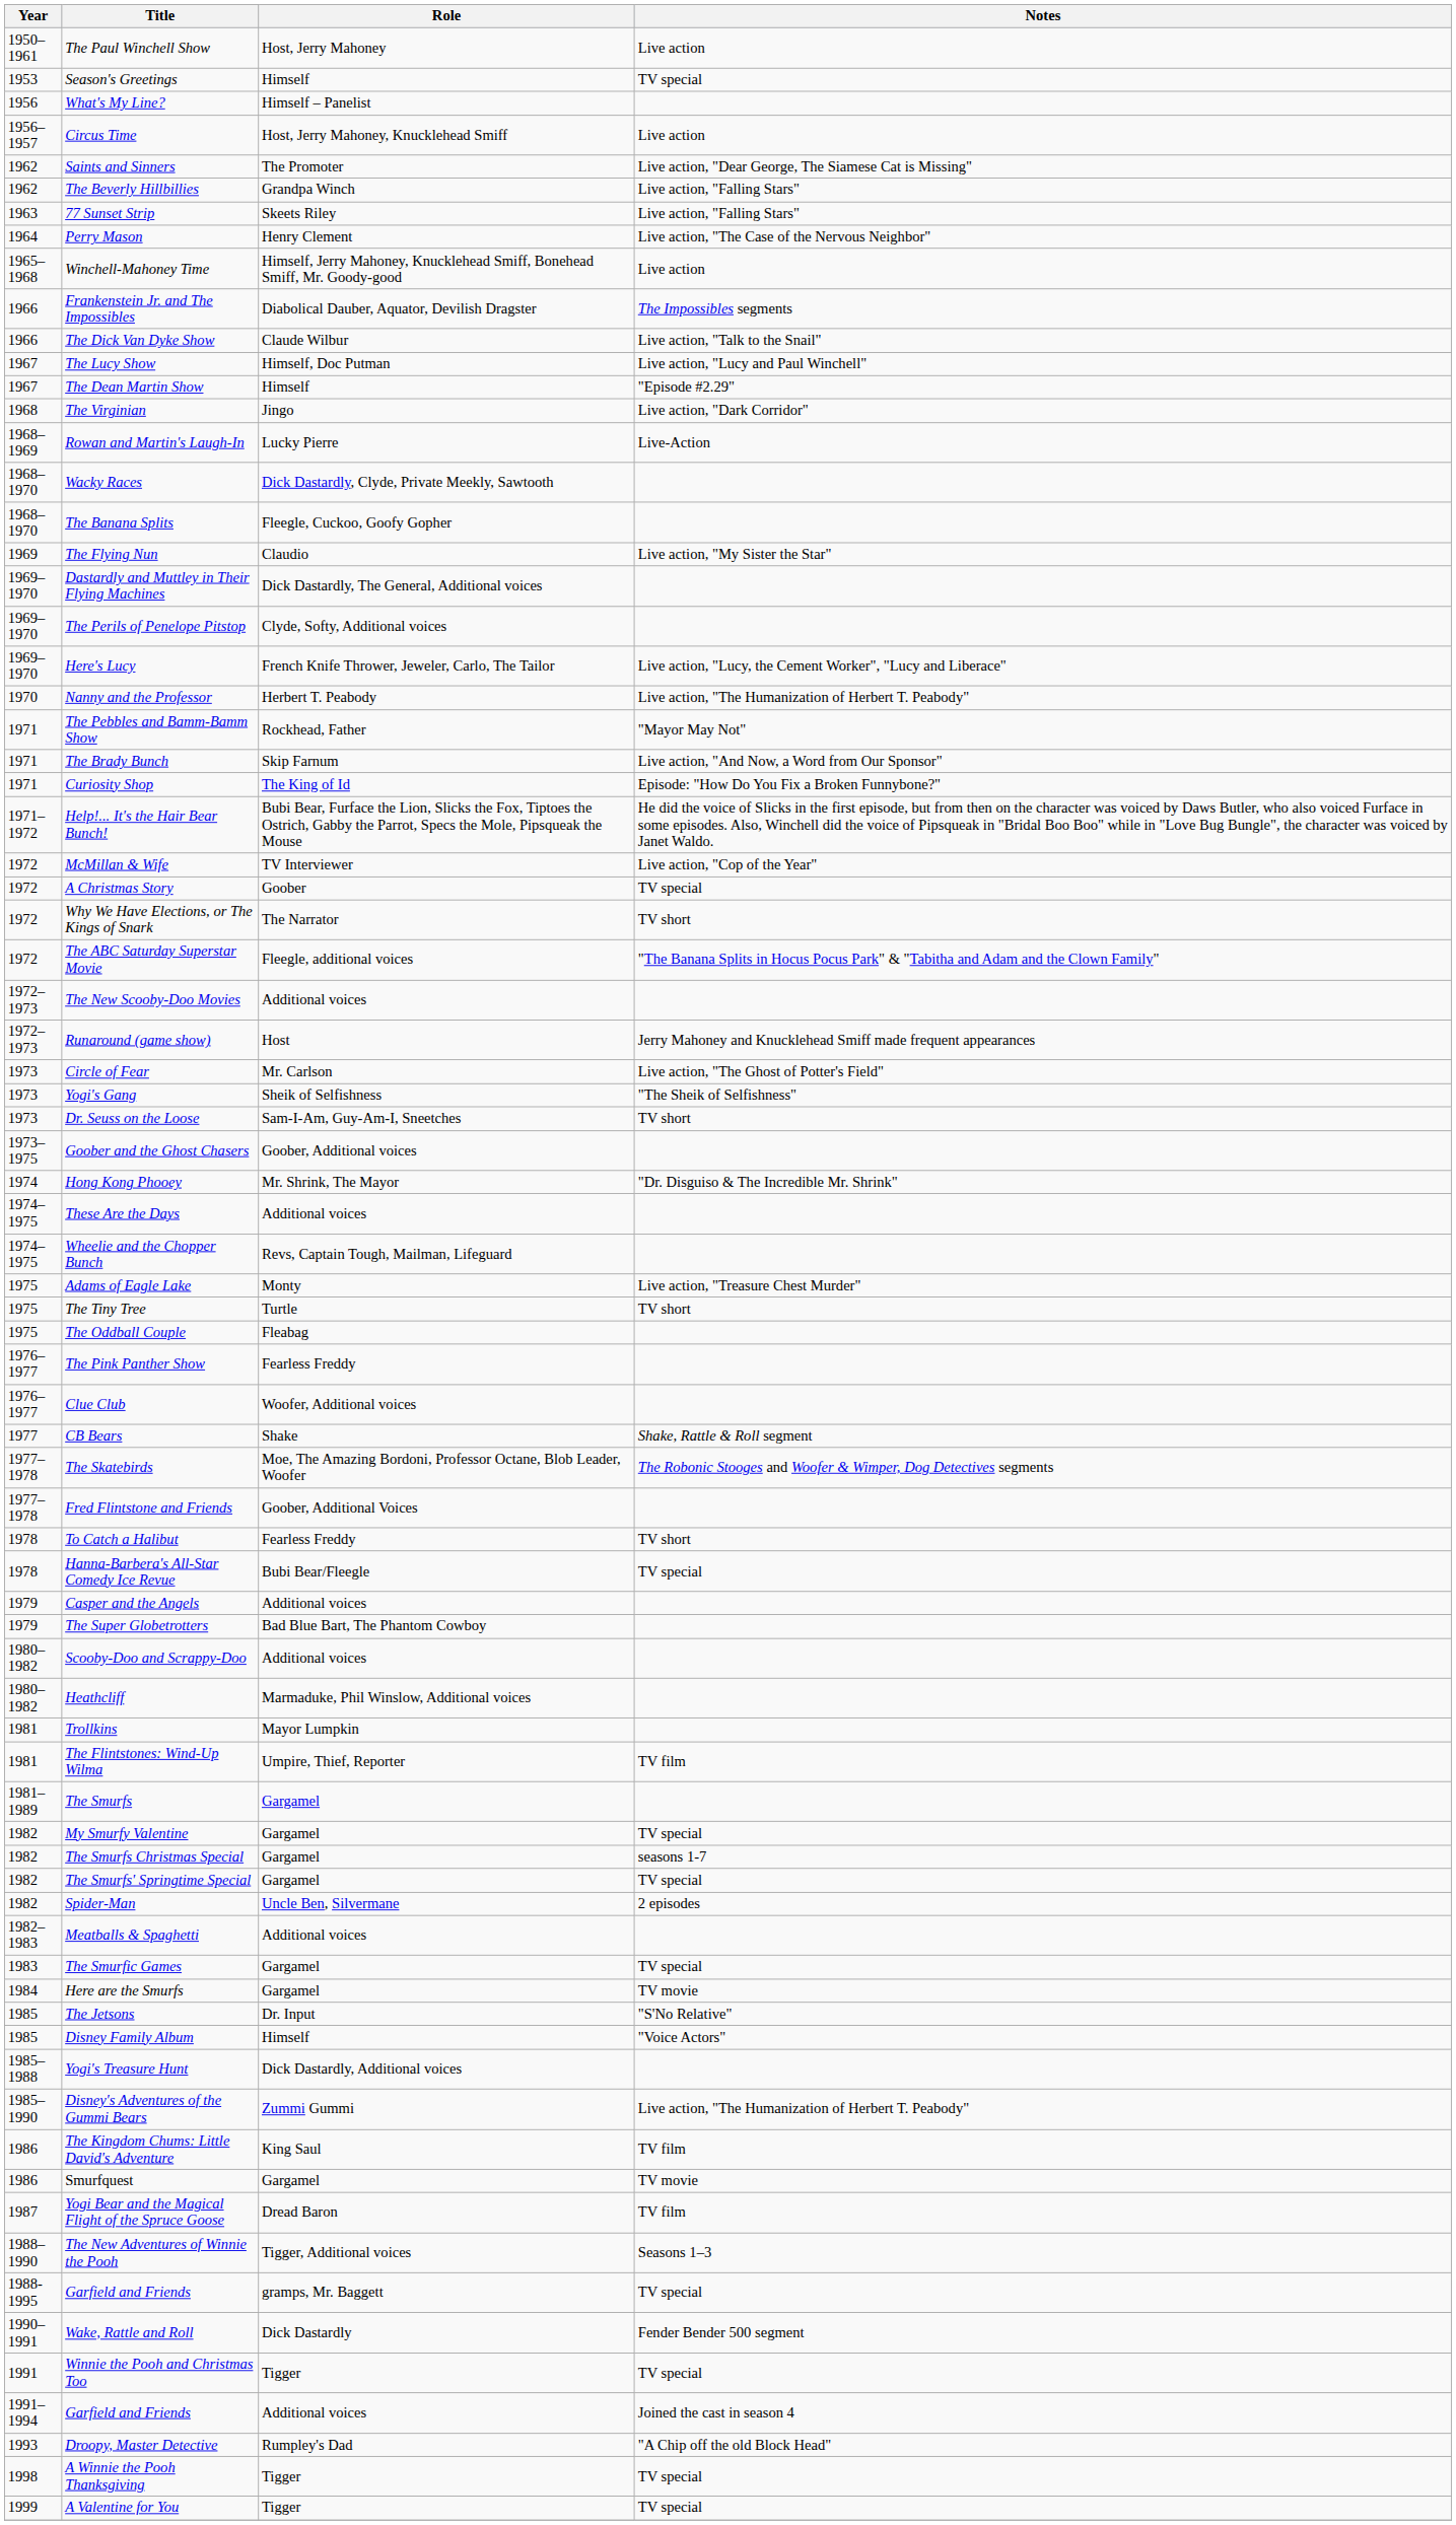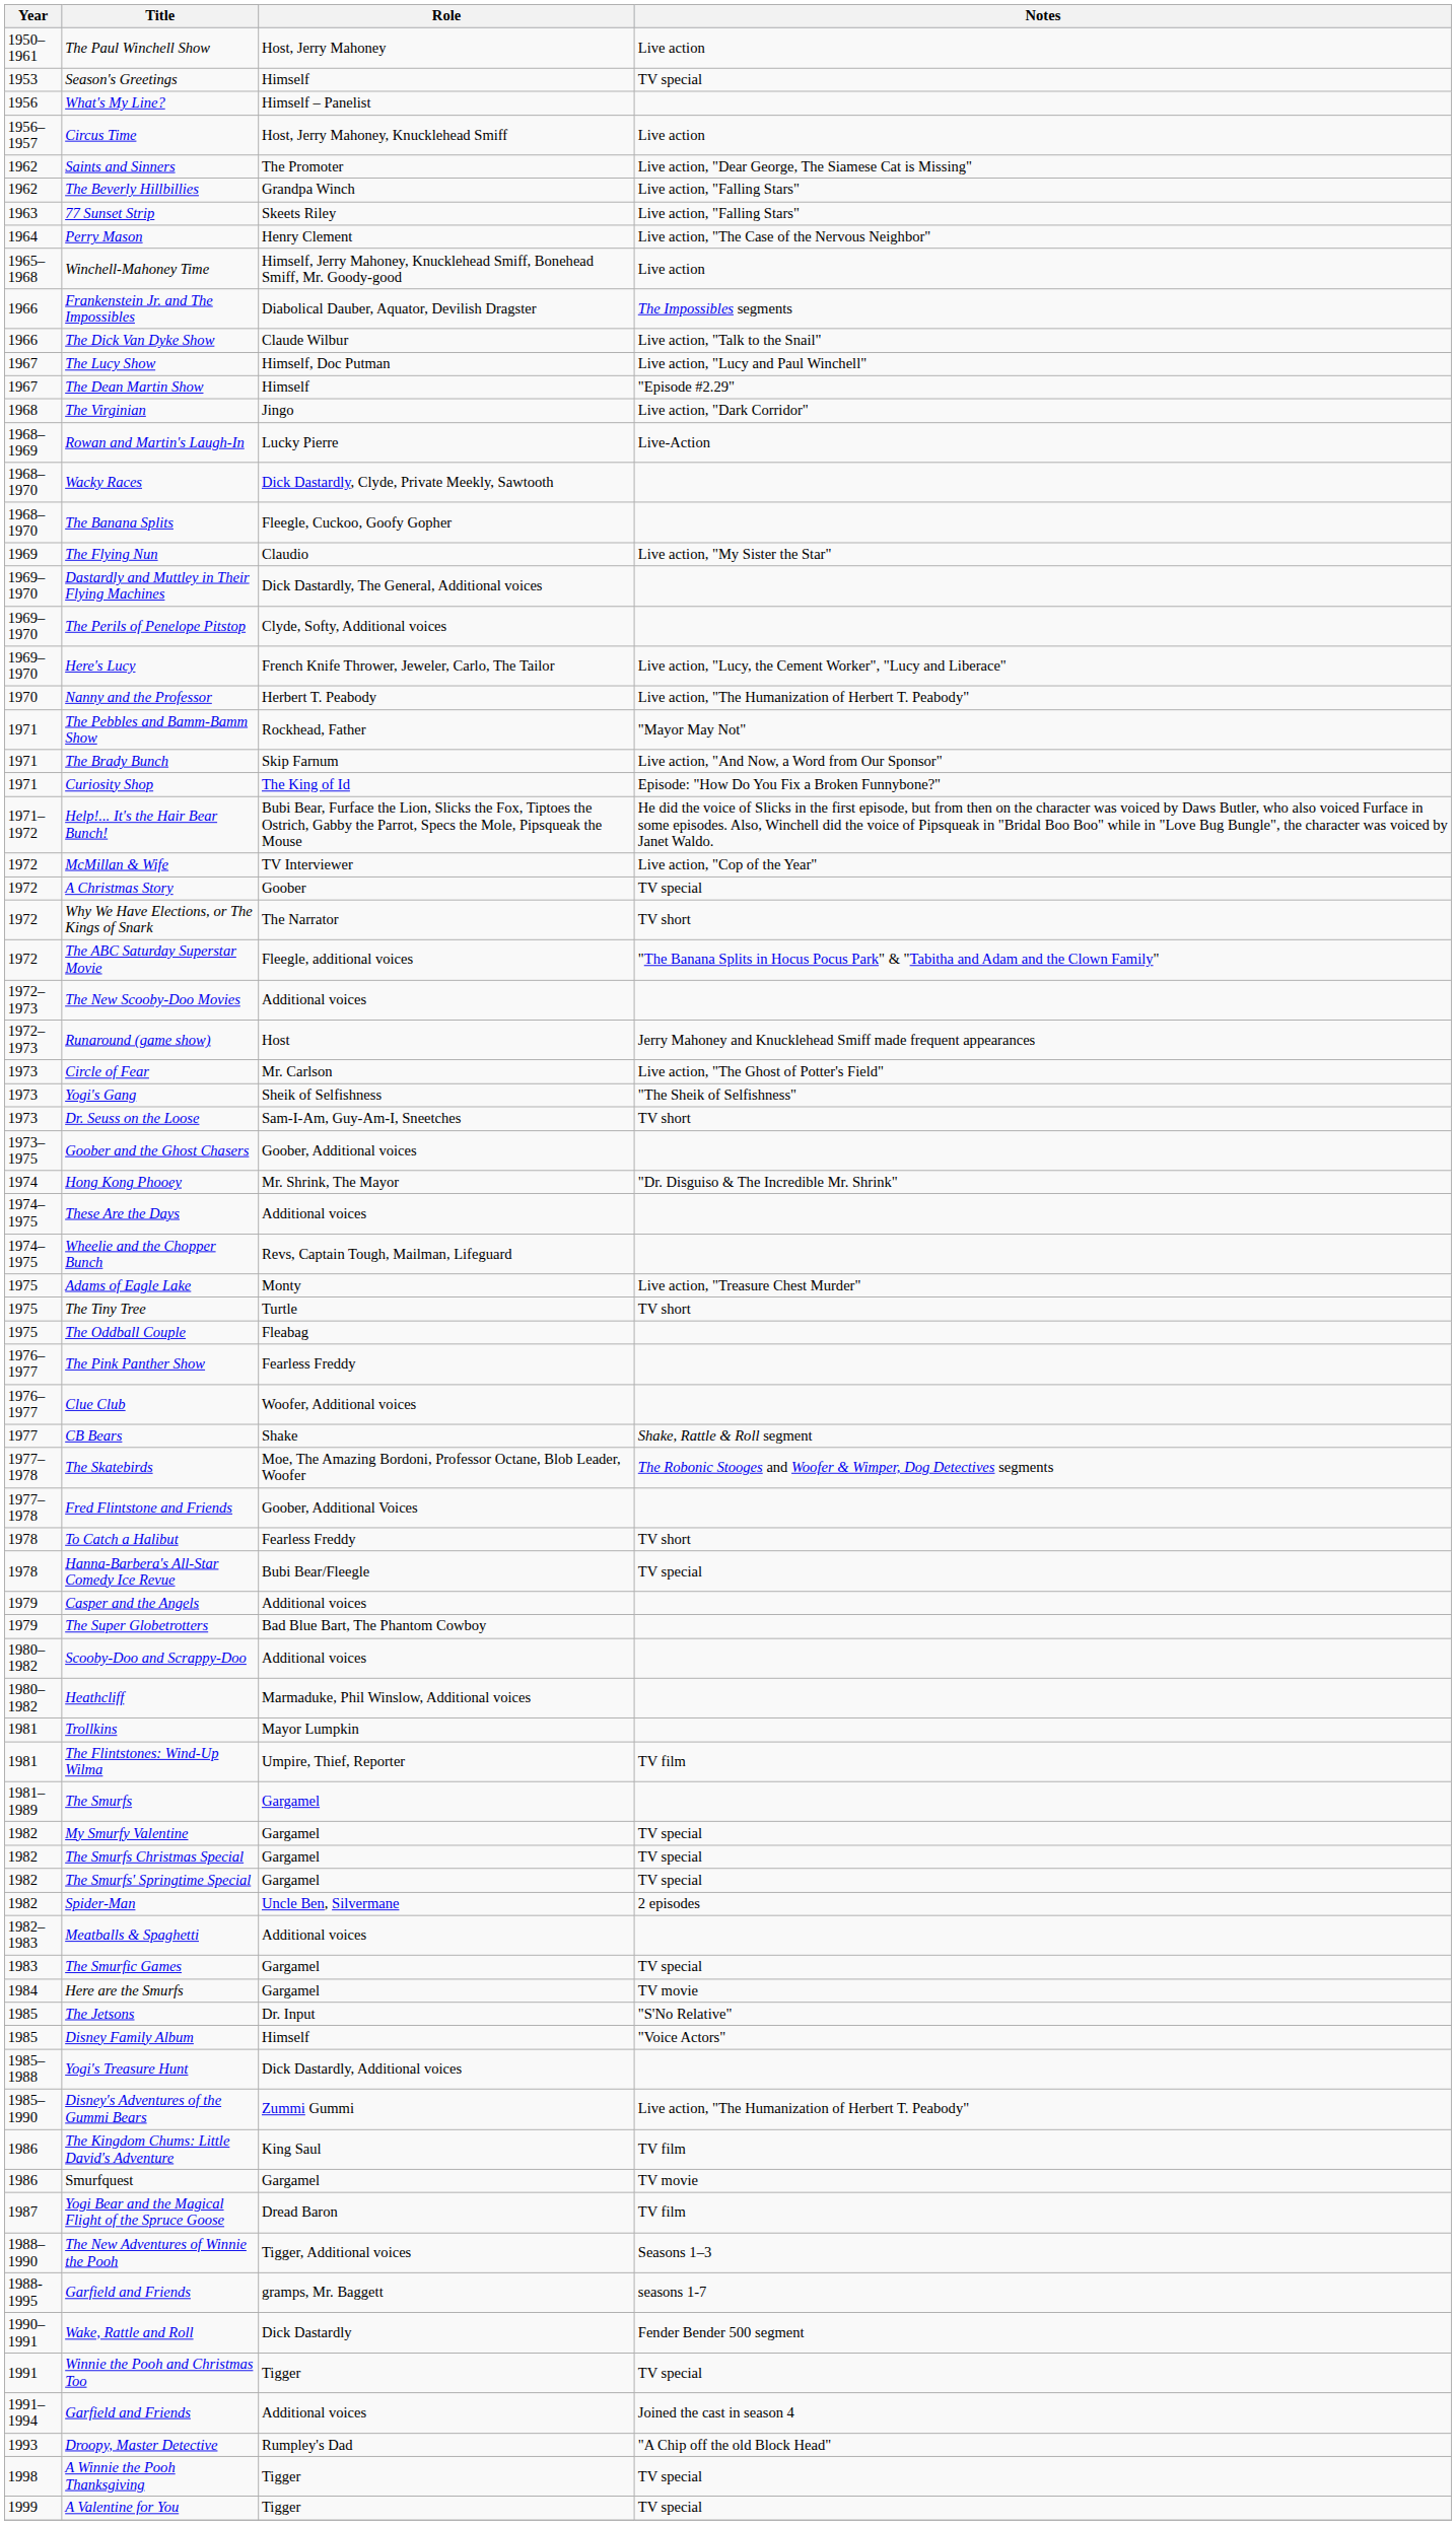The Smurfs Christmas Special | Notes: seasons 1-7 -> TV special
Garfield and Friends / gramps, Mr. Baggett | Notes: TV special -> seasons 1-7
